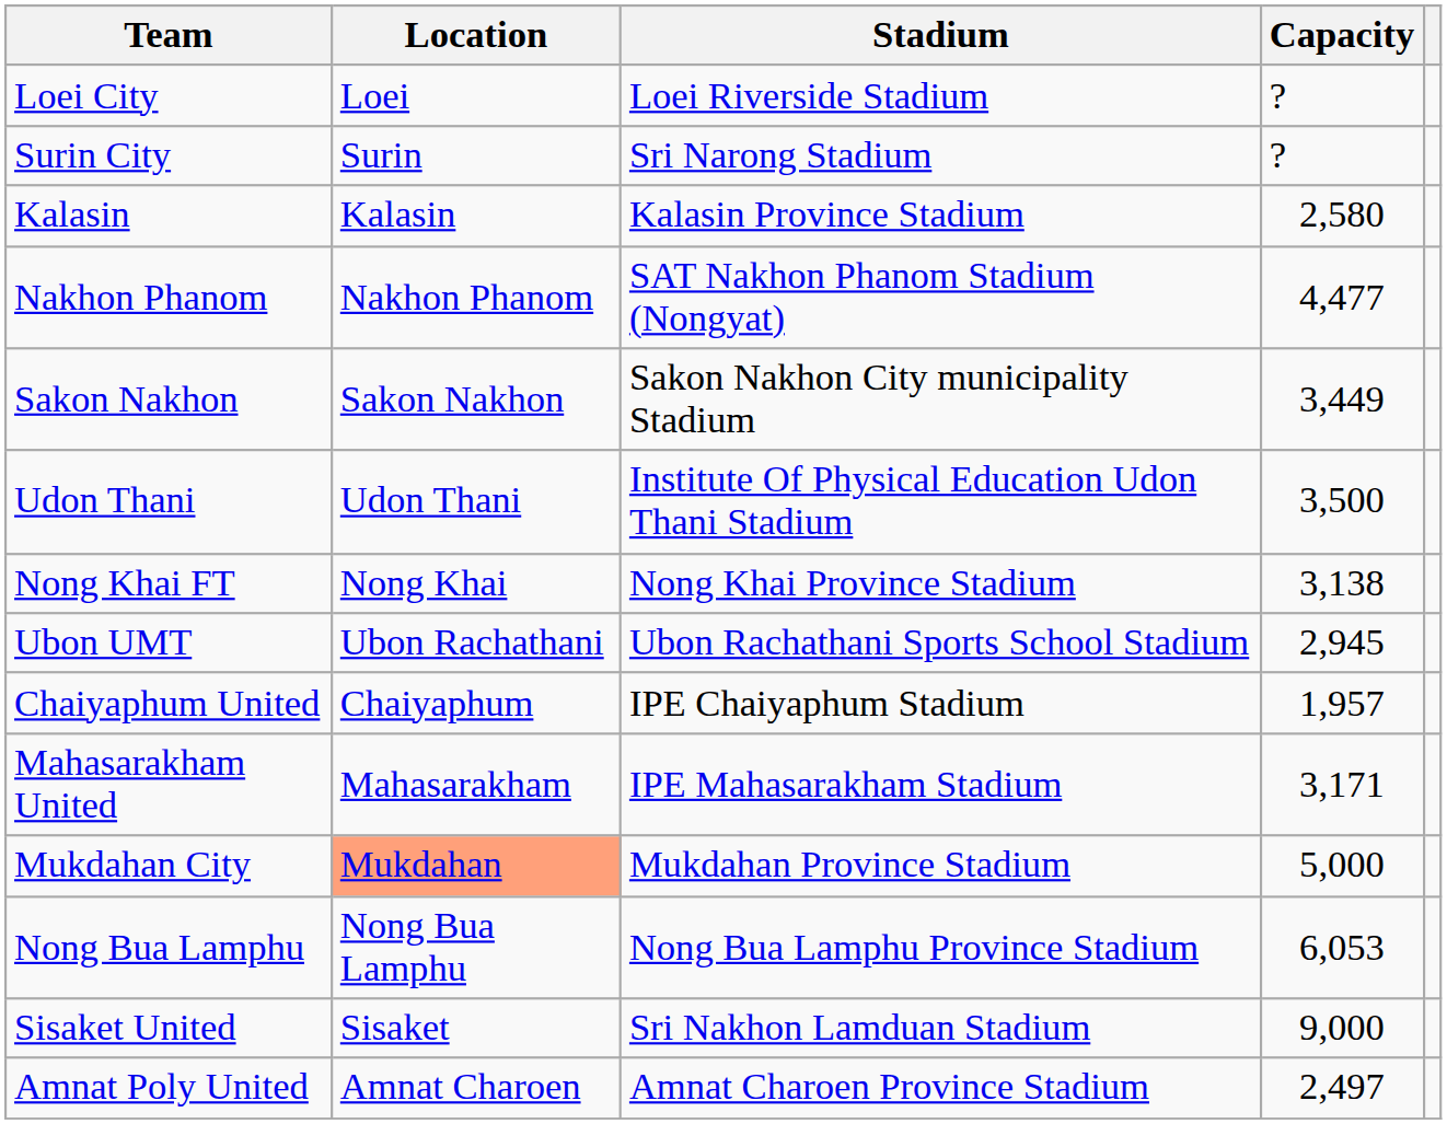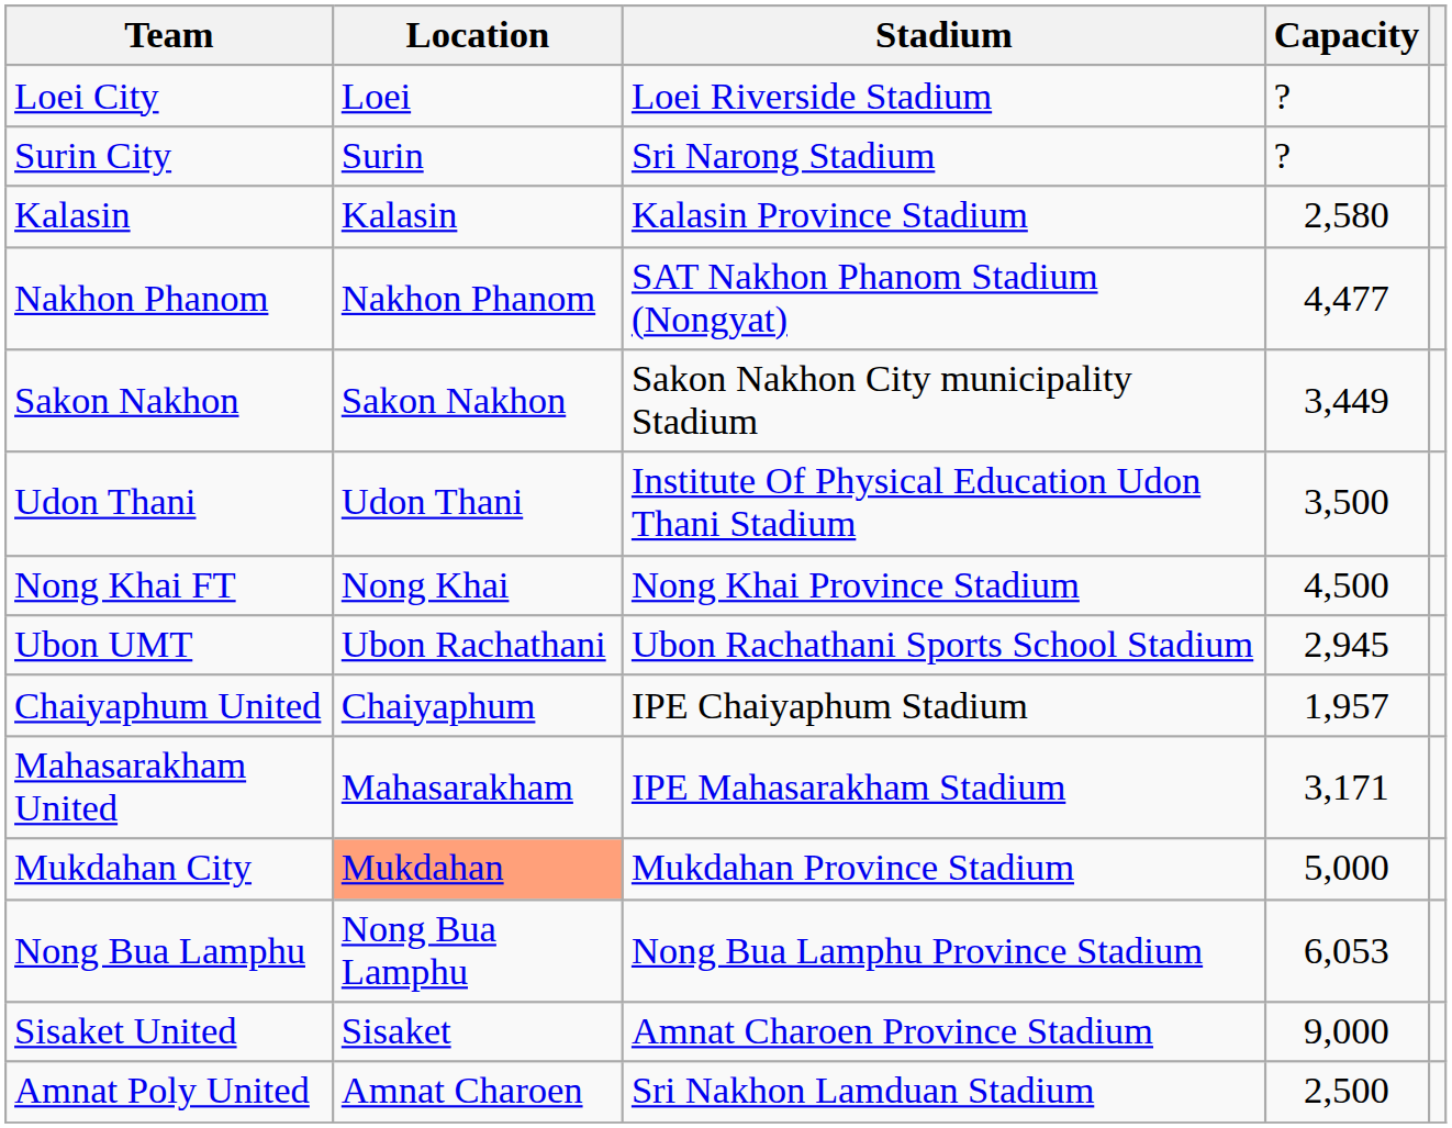Nong Khai FT | Capacity: 3,138 -> 4,500
Sisaket United | Stadium: Sri Nakhon Lamduan Stadium -> Amnat Charoen Province Stadium
Amnat Poly United | Stadium: Amnat Charoen Province Stadium -> Sri Nakhon Lamduan Stadium
Amnat Poly United | Capacity: 2,497 -> 2,500
